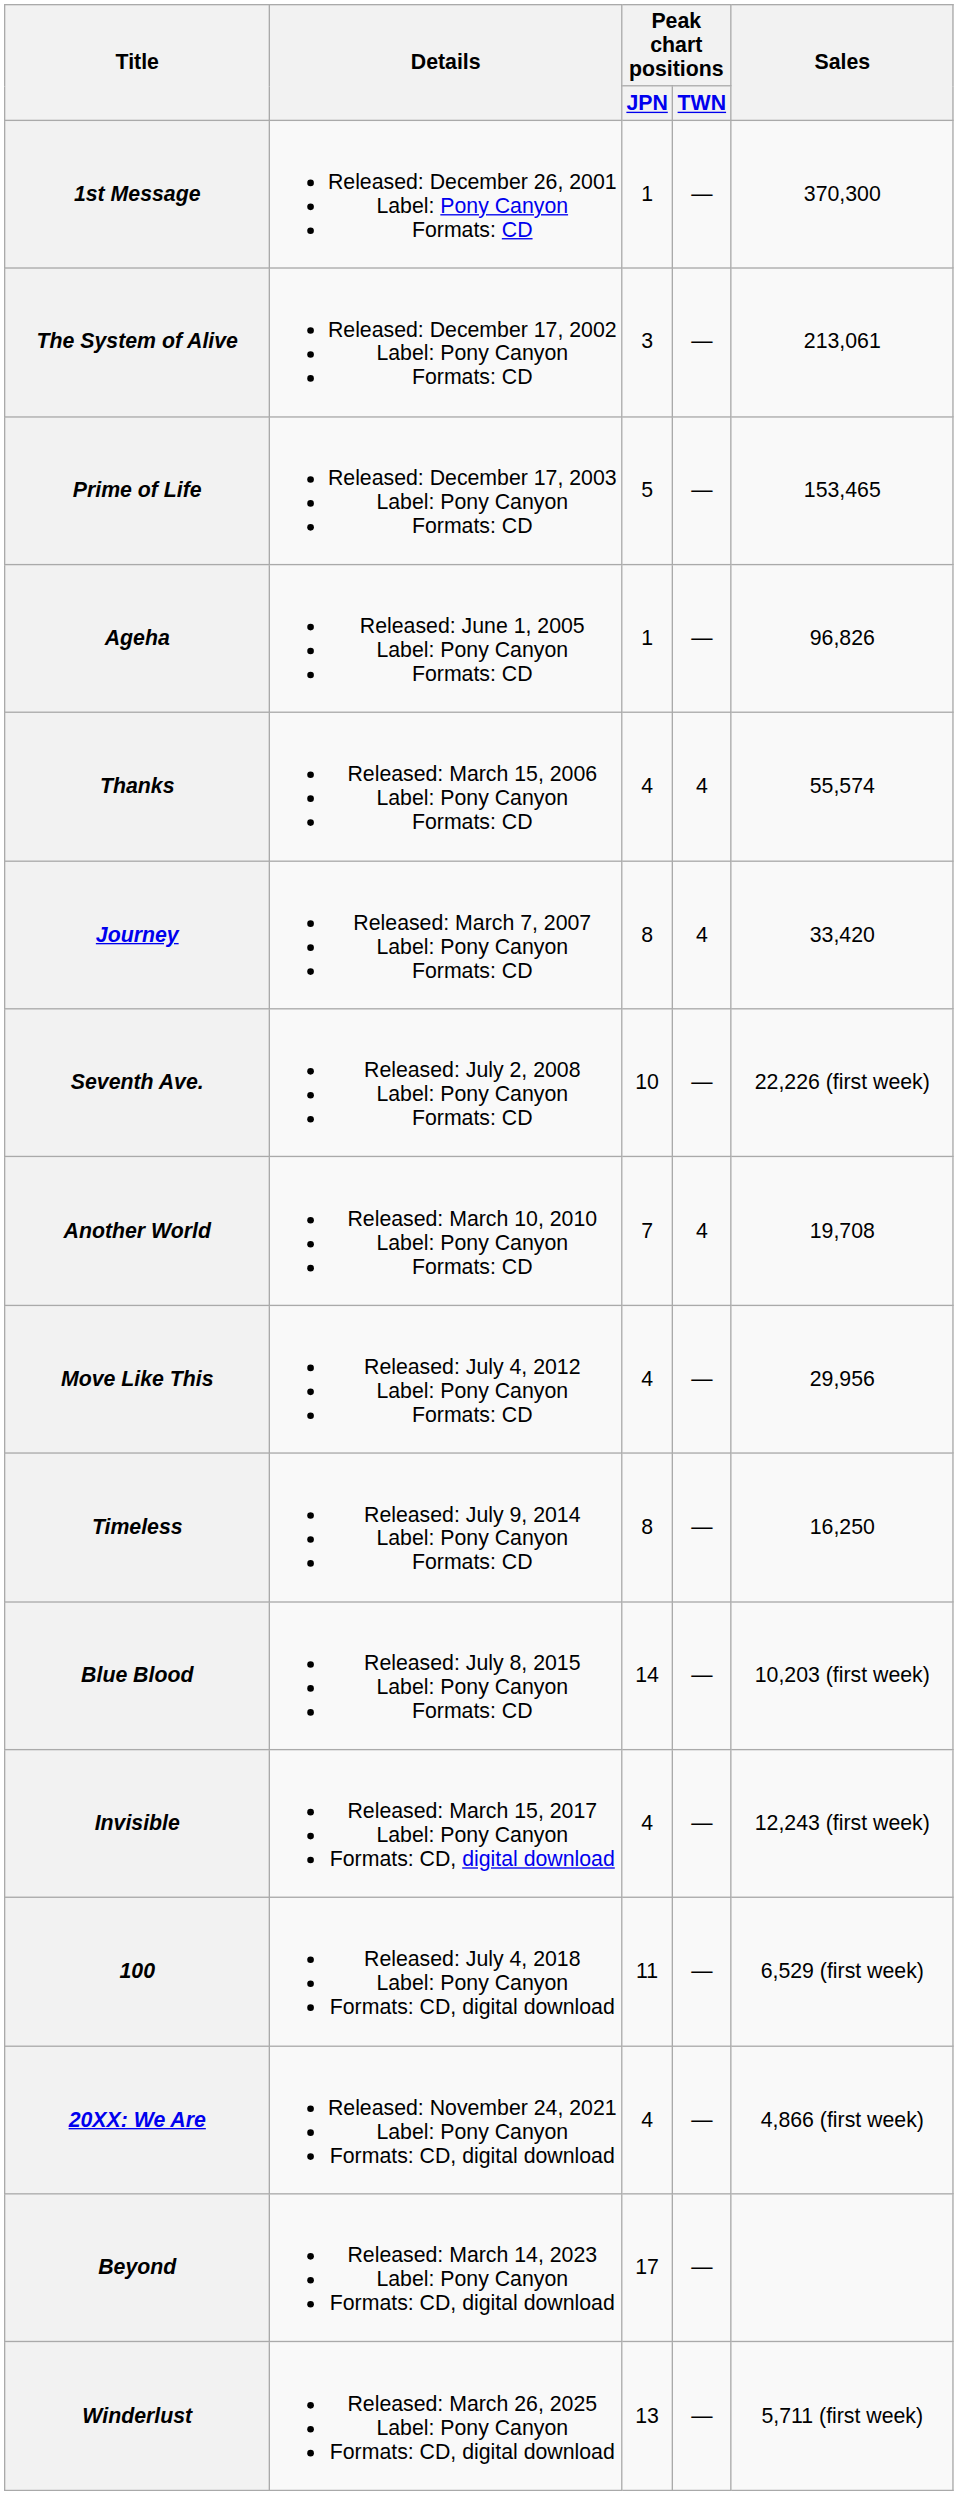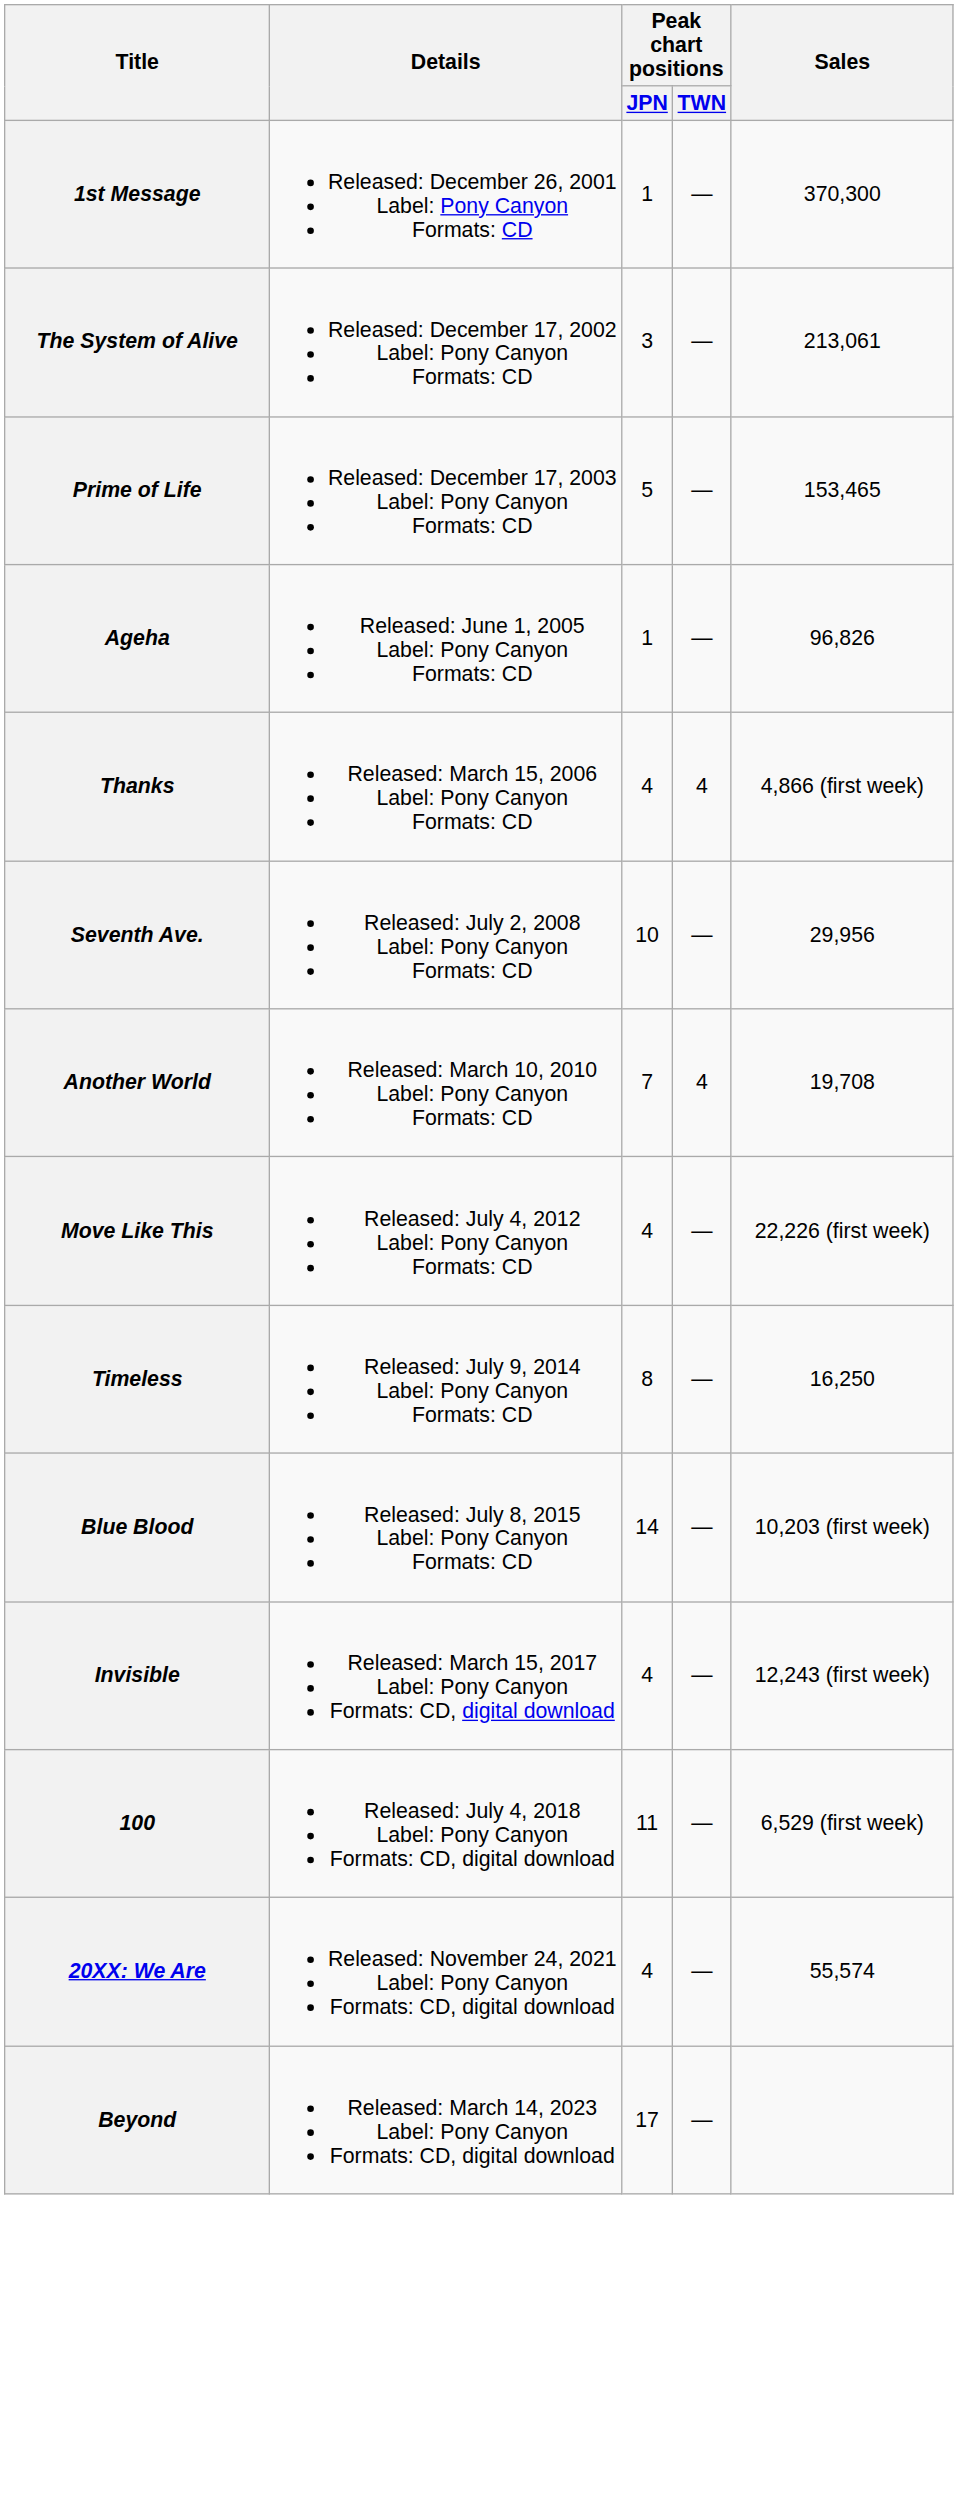Thanks | Sales: 55,574 -> 4,866 (first week)
- row: Journey | Released: March 7, 2007 Label: Pony Canyon Formats: CD | 8 | 4 | 33,420
Seventh Ave. | Sales: 22,226 (first week) -> 29,956
Move Like This | Sales: 29,956 -> 22,226 (first week)
20XX: We Are | Sales: 4,866 (first week) -> 55,574
- row: Winderlust | Released: March 26, 2025 Label: Pony Canyon Formats: CD, digital download | 13 | — | 5,711 (first week)
